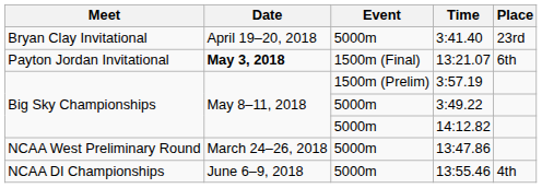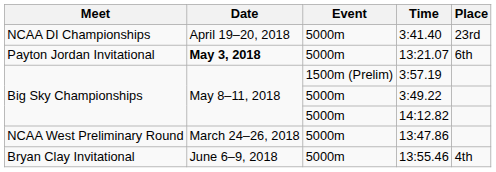3:41.40 | Meet: Bryan Clay Invitational -> NCAA DI Championships
13:21.07 | Event: 1500m (Final) -> 5000m
13:55.46 | Meet: NCAA DI Championships -> Bryan Clay Invitational
